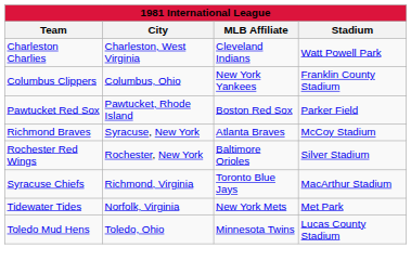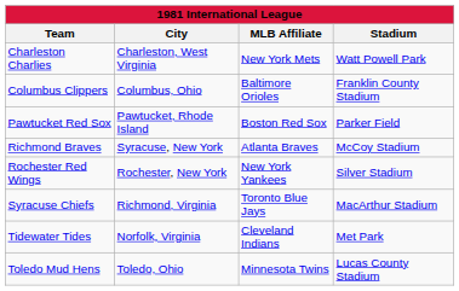Charleston Charlies | MLB Affiliate: Cleveland Indians -> New York Mets
Columbus Clippers | MLB Affiliate: New York Yankees -> Baltimore Orioles
Rochester Red Wings | MLB Affiliate: Baltimore Orioles -> New York Yankees
Tidewater Tides | MLB Affiliate: New York Mets -> Cleveland Indians
